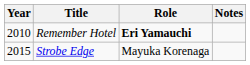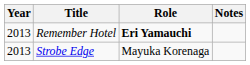Remember Hotel | Year: 2010 -> 2013
Strobe Edge | Year: 2015 -> 2013
